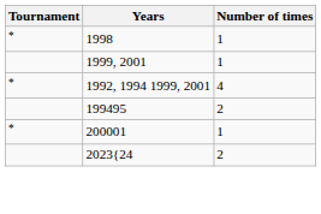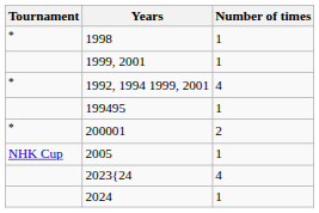199495 | Number of times: 2 -> 1
200001 | Number of times: 1 -> 2
+ row: NHK Cup | 2005 | 1
2023{24 | Number of times: 2 -> 4
+ row: 2024 | 1
